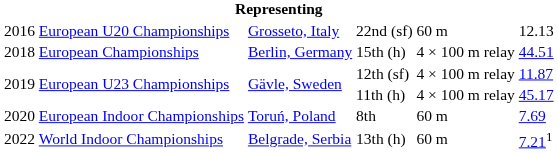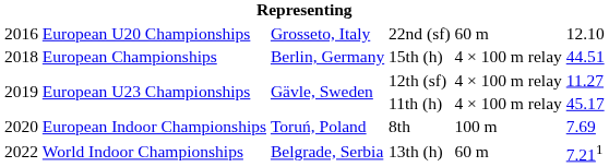22nd (sf) | column 6: 12.13 -> 12.10
12th (sf) | column 6: 11.87 -> 11.27
8th | column 5: 60 m -> 100 m
